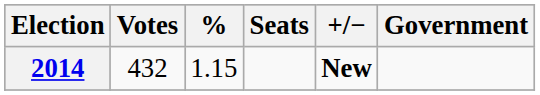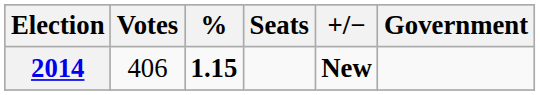2014 | Votes: 432 -> 406
2014 | %: normal -> bold
